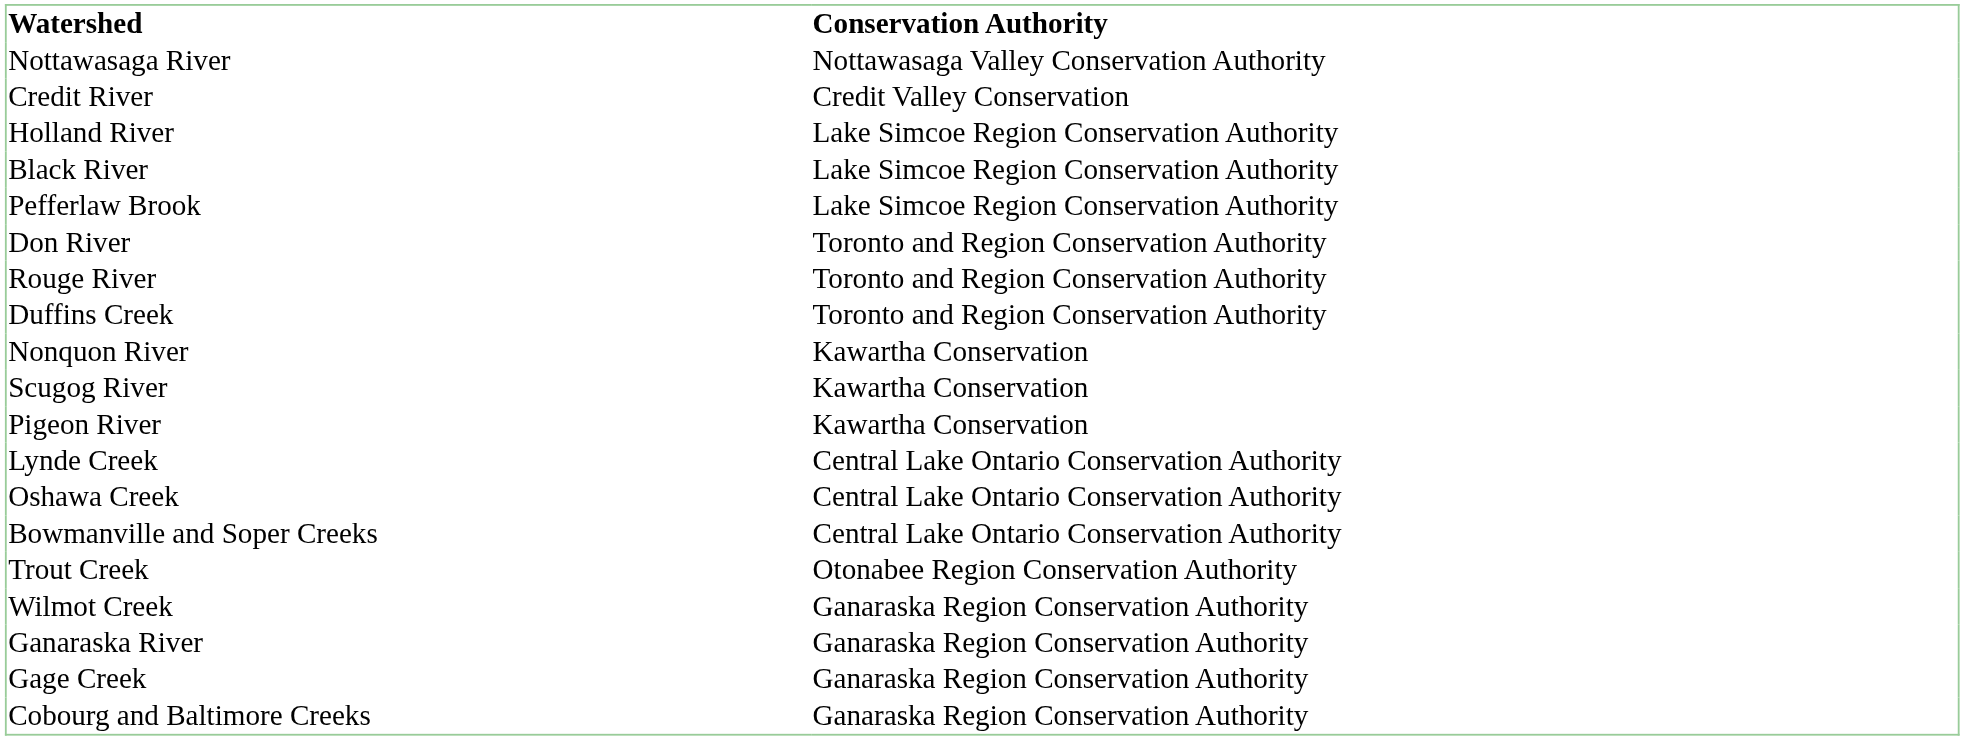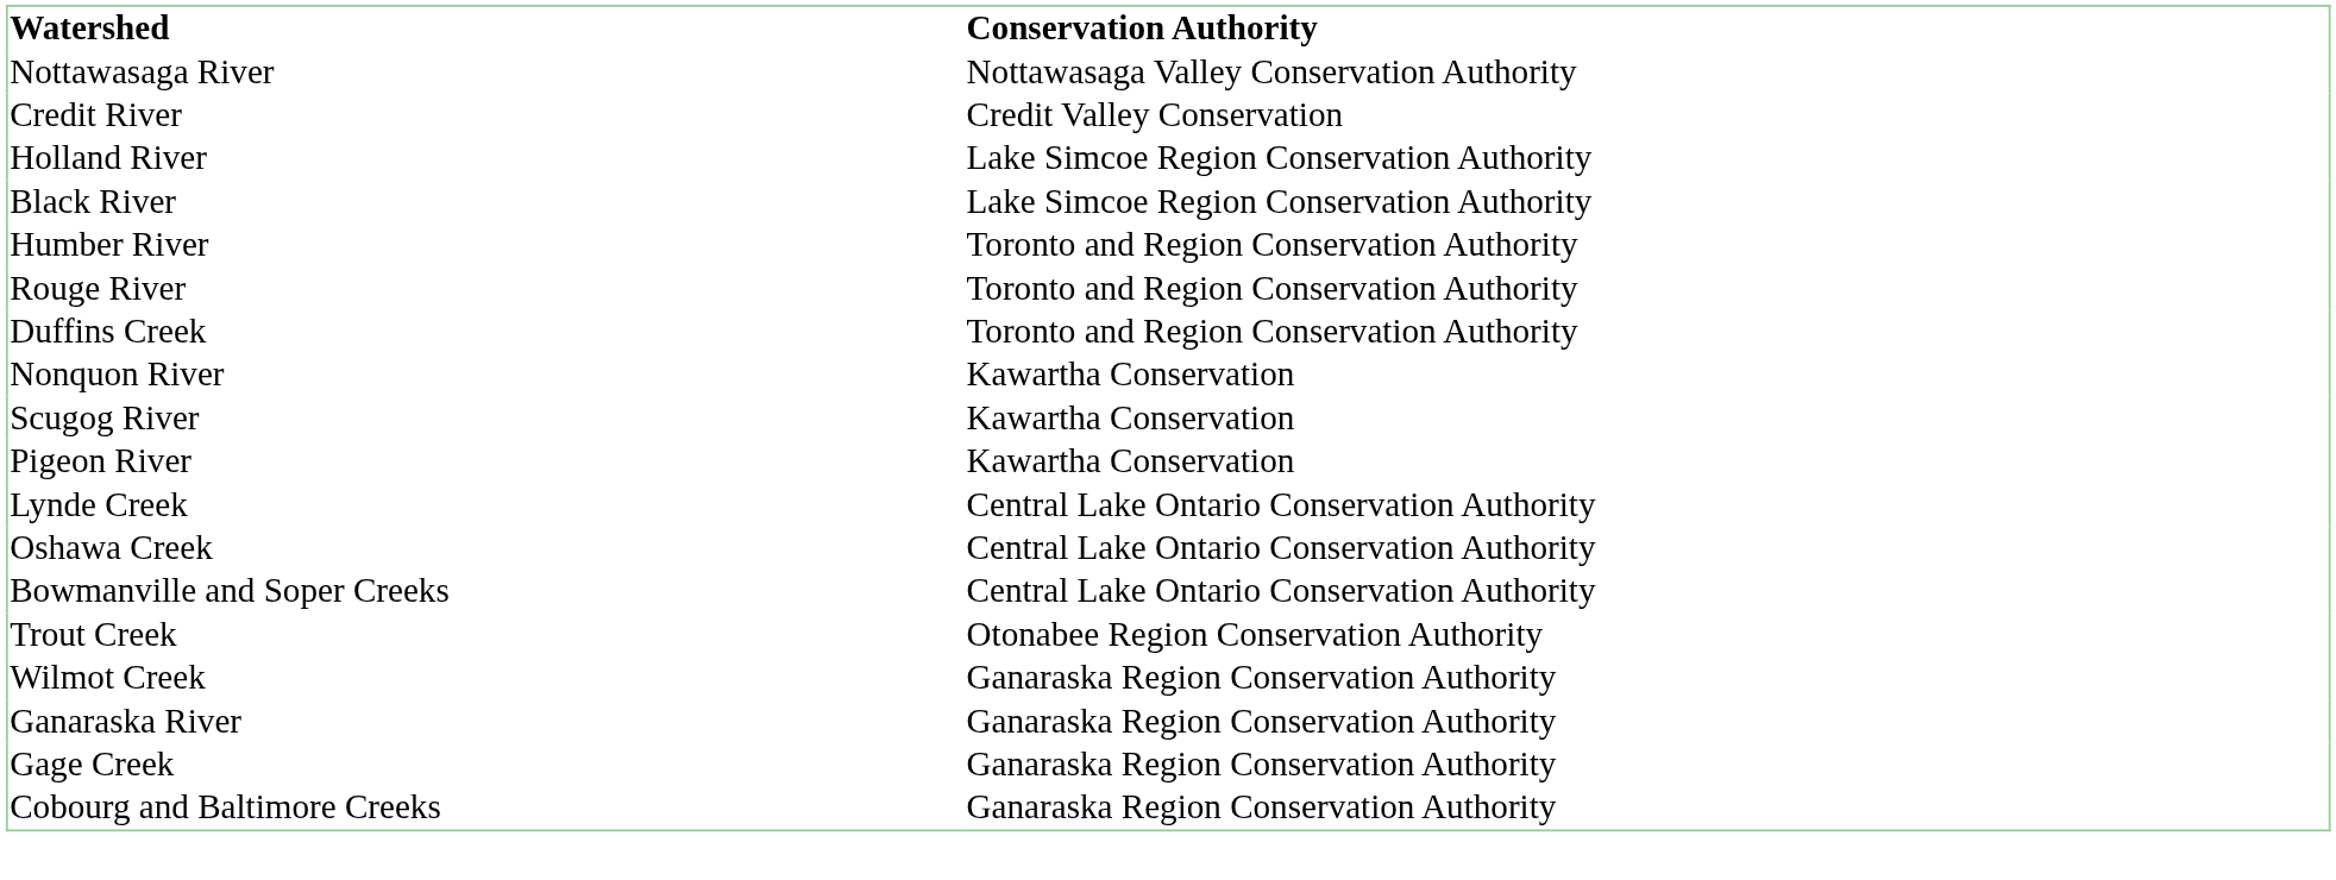- row: Pefferlaw Brook | Lake Simcoe Region Conservation Authority
+ row: Humber River | Toronto and Region Conservation Authority
- row: Don River | Toronto and Region Conservation Authority
